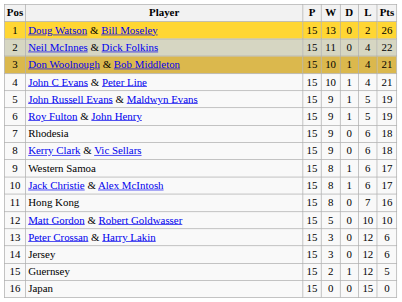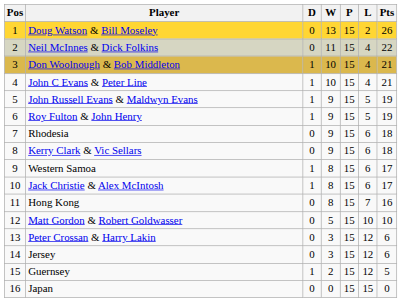columns swapped: P <-> D
